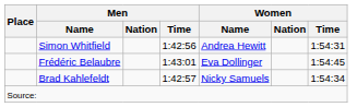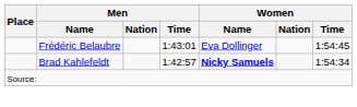- row: Simon Whitfield | 1:42:56 | Andrea Hewitt | 1:54:31
Brad Kahlefeldt | Women / Name: normal -> bold
